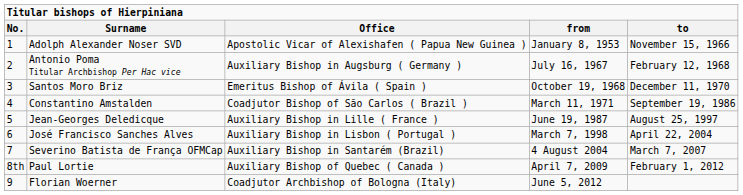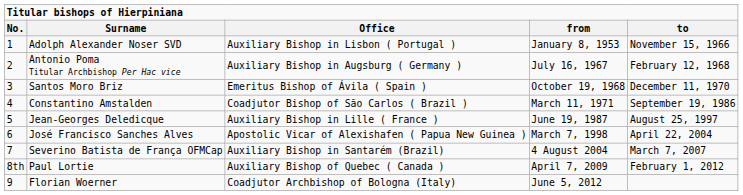Adolph Alexander Noser SVD | Office: Apostolic Vicar of Alexishafen ( Papua New Guinea ) -> Auxiliary Bishop in Lisbon ( Portugal )
José Francisco Sanches Alves | Office: Auxiliary Bishop in Lisbon ( Portugal ) -> Apostolic Vicar of Alexishafen ( Papua New Guinea )
